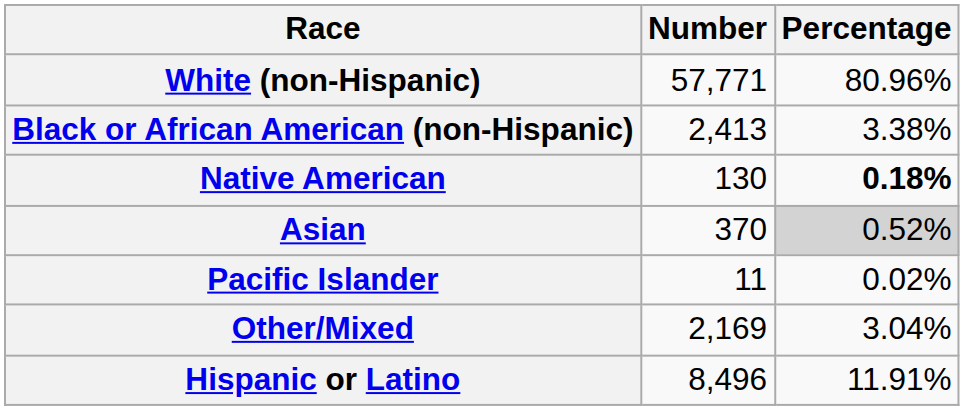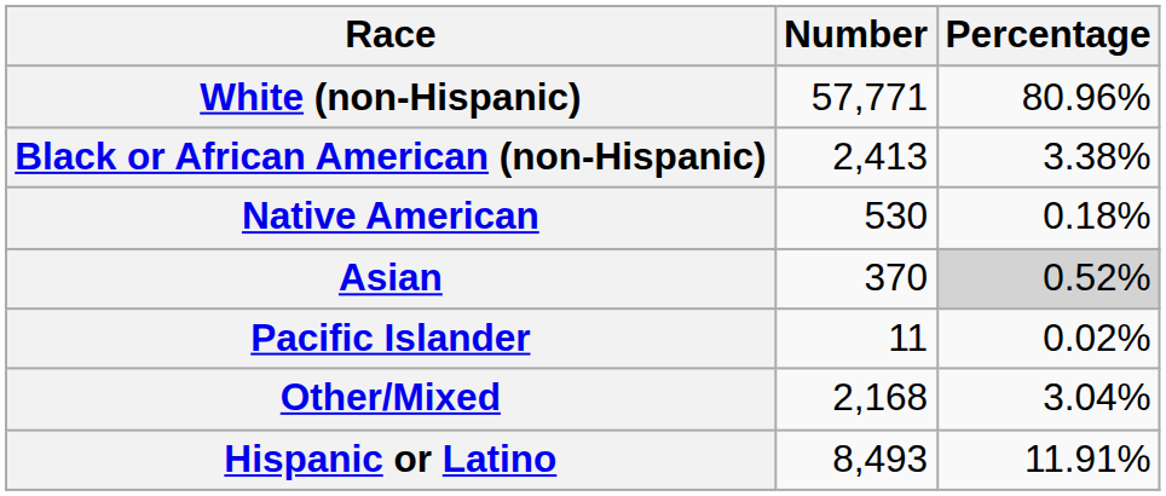Native American | Number: 130 -> 530
Native American | Percentage: bold -> normal
Other/Mixed | Number: 2,169 -> 2,168
Hispanic or Latino | Number: 8,496 -> 8,493
